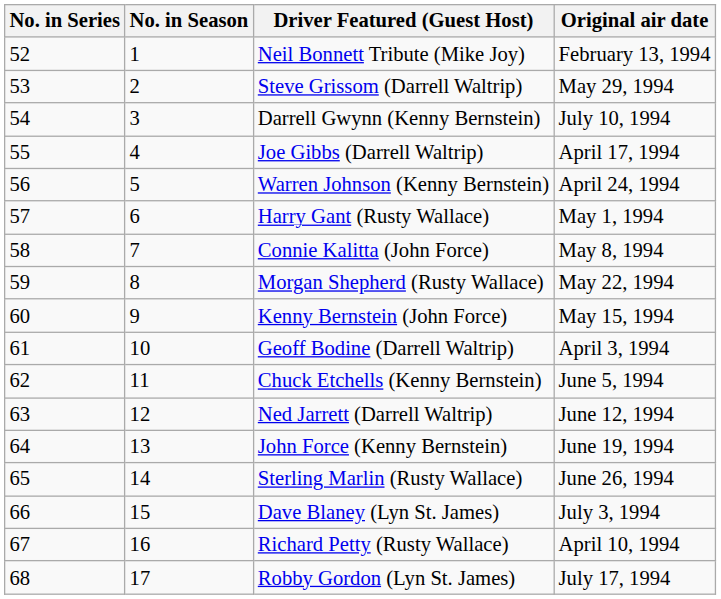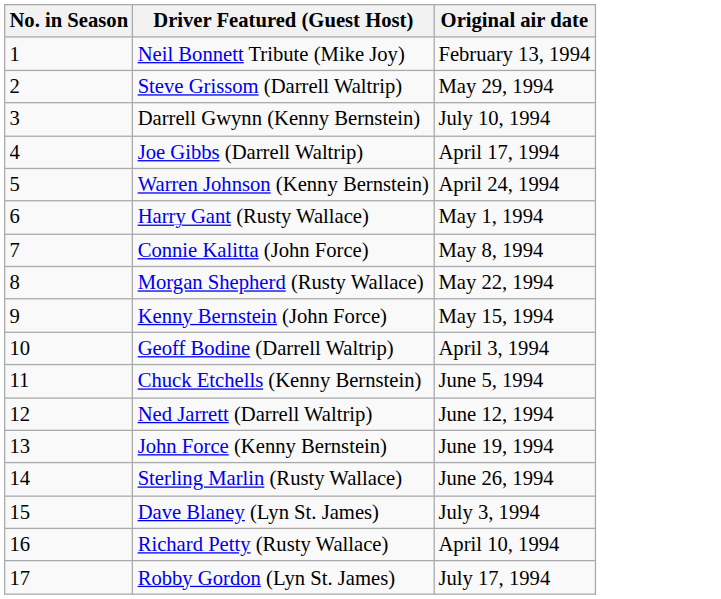- column: No. in Series | 52 | 53 | 54 | 55 | 56 | 57 | 58 | 59 | 60 | 61 | 62 | 63 | 64 | 65 | 66 | 67 | 68
